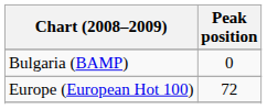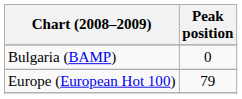Europe (European Hot 100) | Peak position: 72 -> 79
